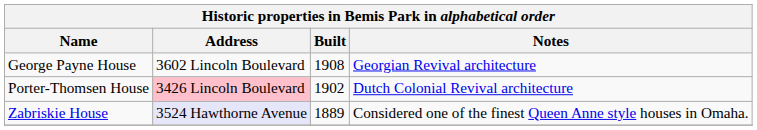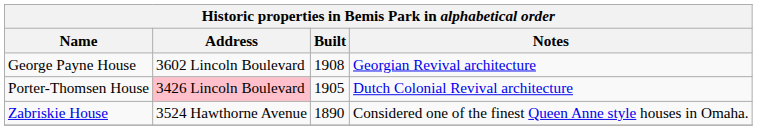Porter-Thomsen House | Built: 1902 -> 1905
Zabriskie House | Address: lavender background -> no background
Zabriskie House | Built: 1889 -> 1890
